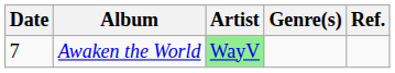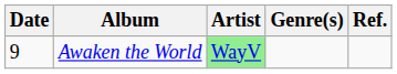Awaken the World | Date: 7 -> 9
